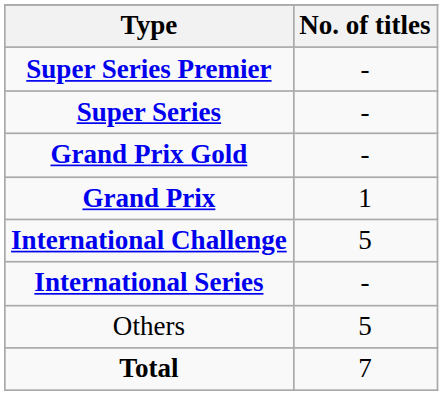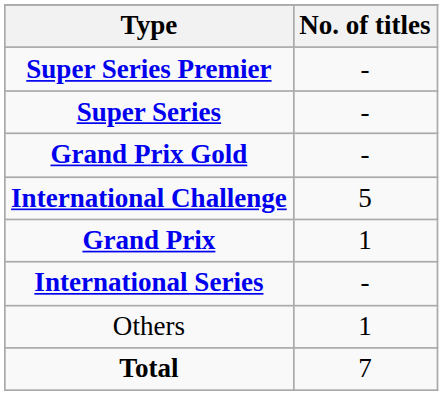rows swapped: Grand Prix <-> International Challenge
Others | No. of titles: 5 -> 1
